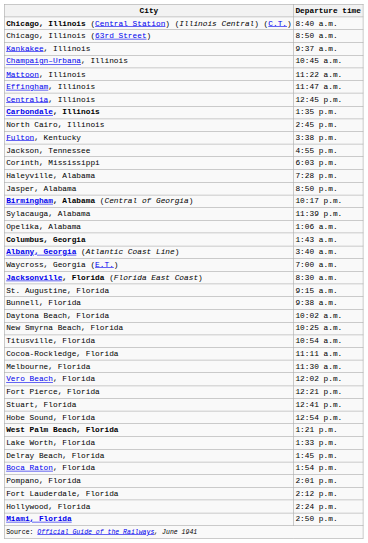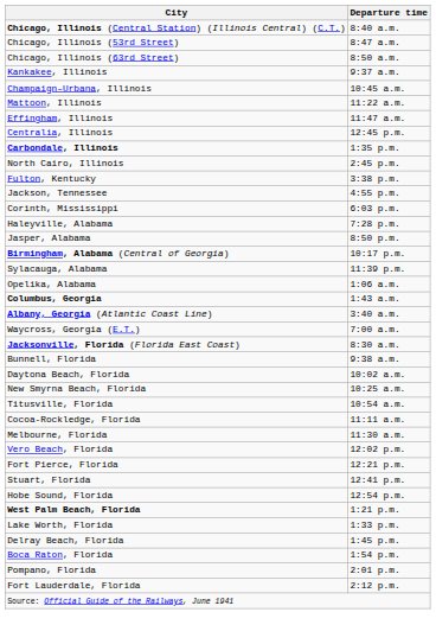+ row: Chicago, Illinois (53rd Street) | 8:47 a.m.
- row: St. Augustine, Florida | 9:15 a.m.
- row: Hollywood, Florida | 2:24 p.m.
- row: Miami, Florida | 2:50 p.m.
